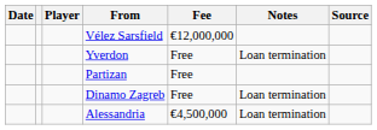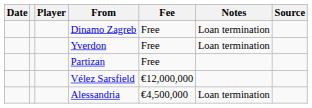rows swapped: Dinamo Zagreb <-> Vélez Sarsfield
